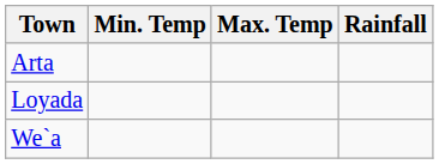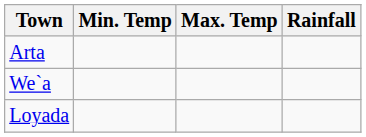rows swapped: We`a <-> Loyada
